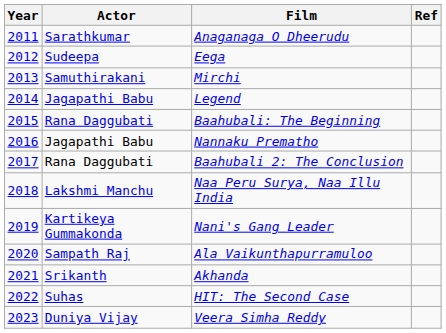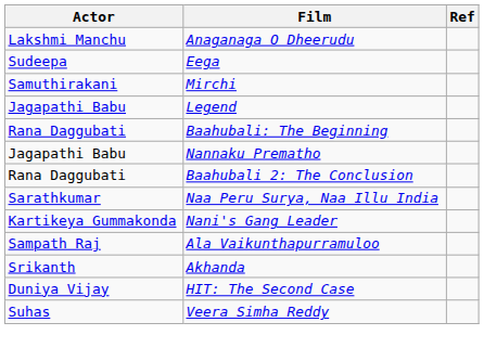- column: Year | 2011 | 2012 | 2013 | 2014 | 2015 | 2016 | 2017 | 2018 | 2019 | 2020 | 2021 | 2022 | 2023
Anaganaga O Dheerudu | Actor: Sarathkumar -> Lakshmi Manchu
Naa Peru Surya, Naa Illu India | Actor: Lakshmi Manchu -> Sarathkumar
HIT: The Second Case | Actor: Suhas -> Duniya Vijay
Veera Simha Reddy | Actor: Duniya Vijay -> Suhas
